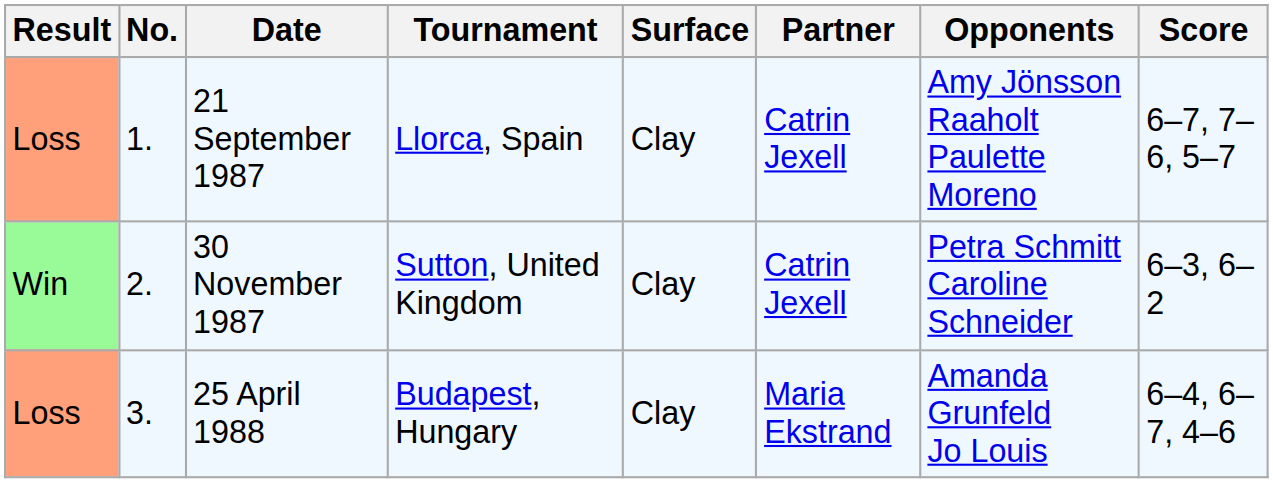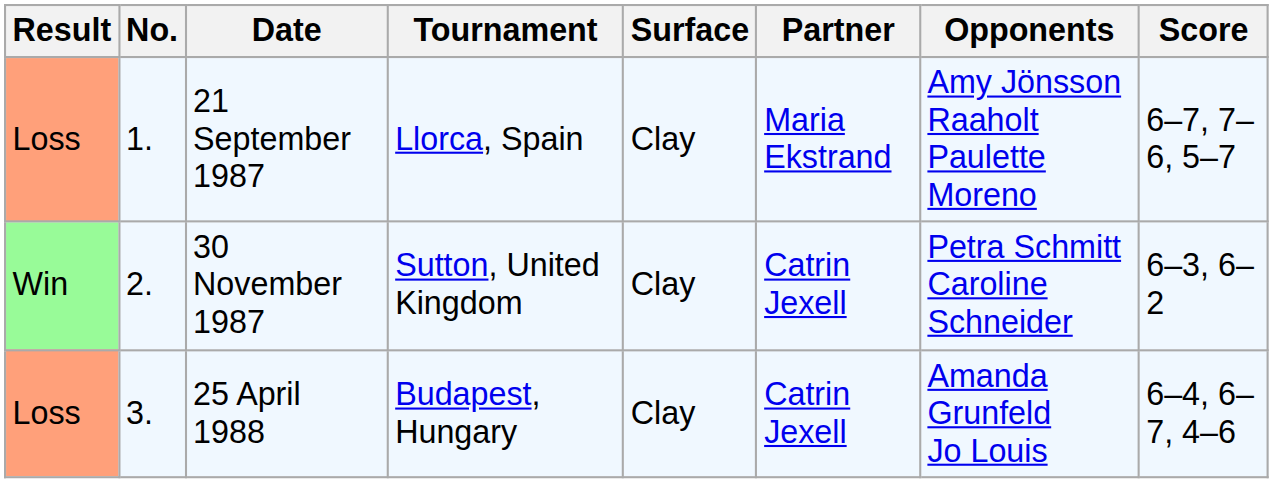21 September 1987 | Partner: Catrin Jexell -> Maria Ekstrand
25 April 1988 | Partner: Maria Ekstrand -> Catrin Jexell
